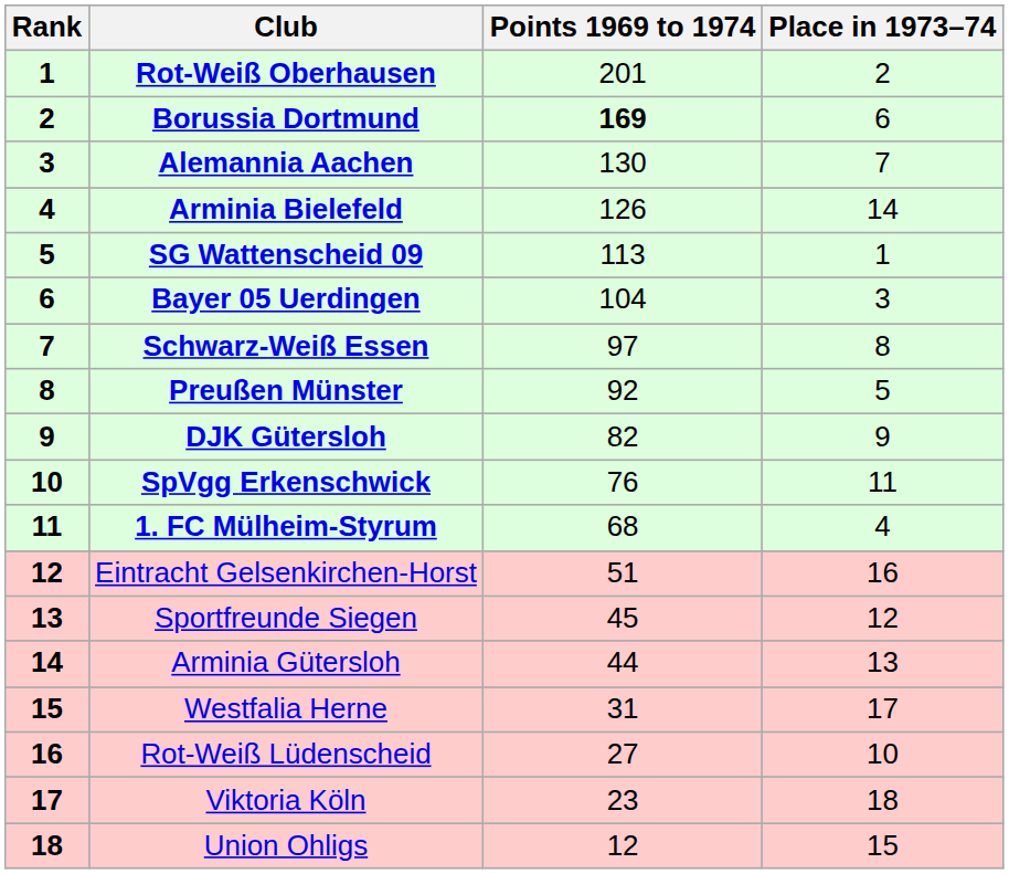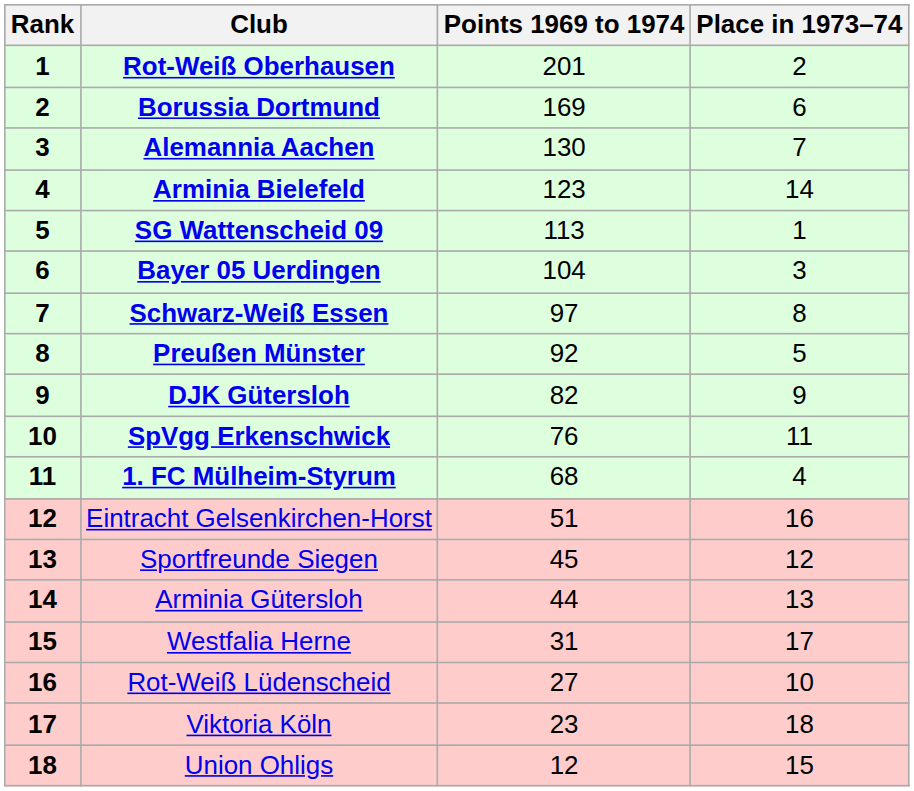Borussia Dortmund | Points 1969 to 1974: bold -> normal
Arminia Bielefeld | Points 1969 to 1974: 126 -> 123
